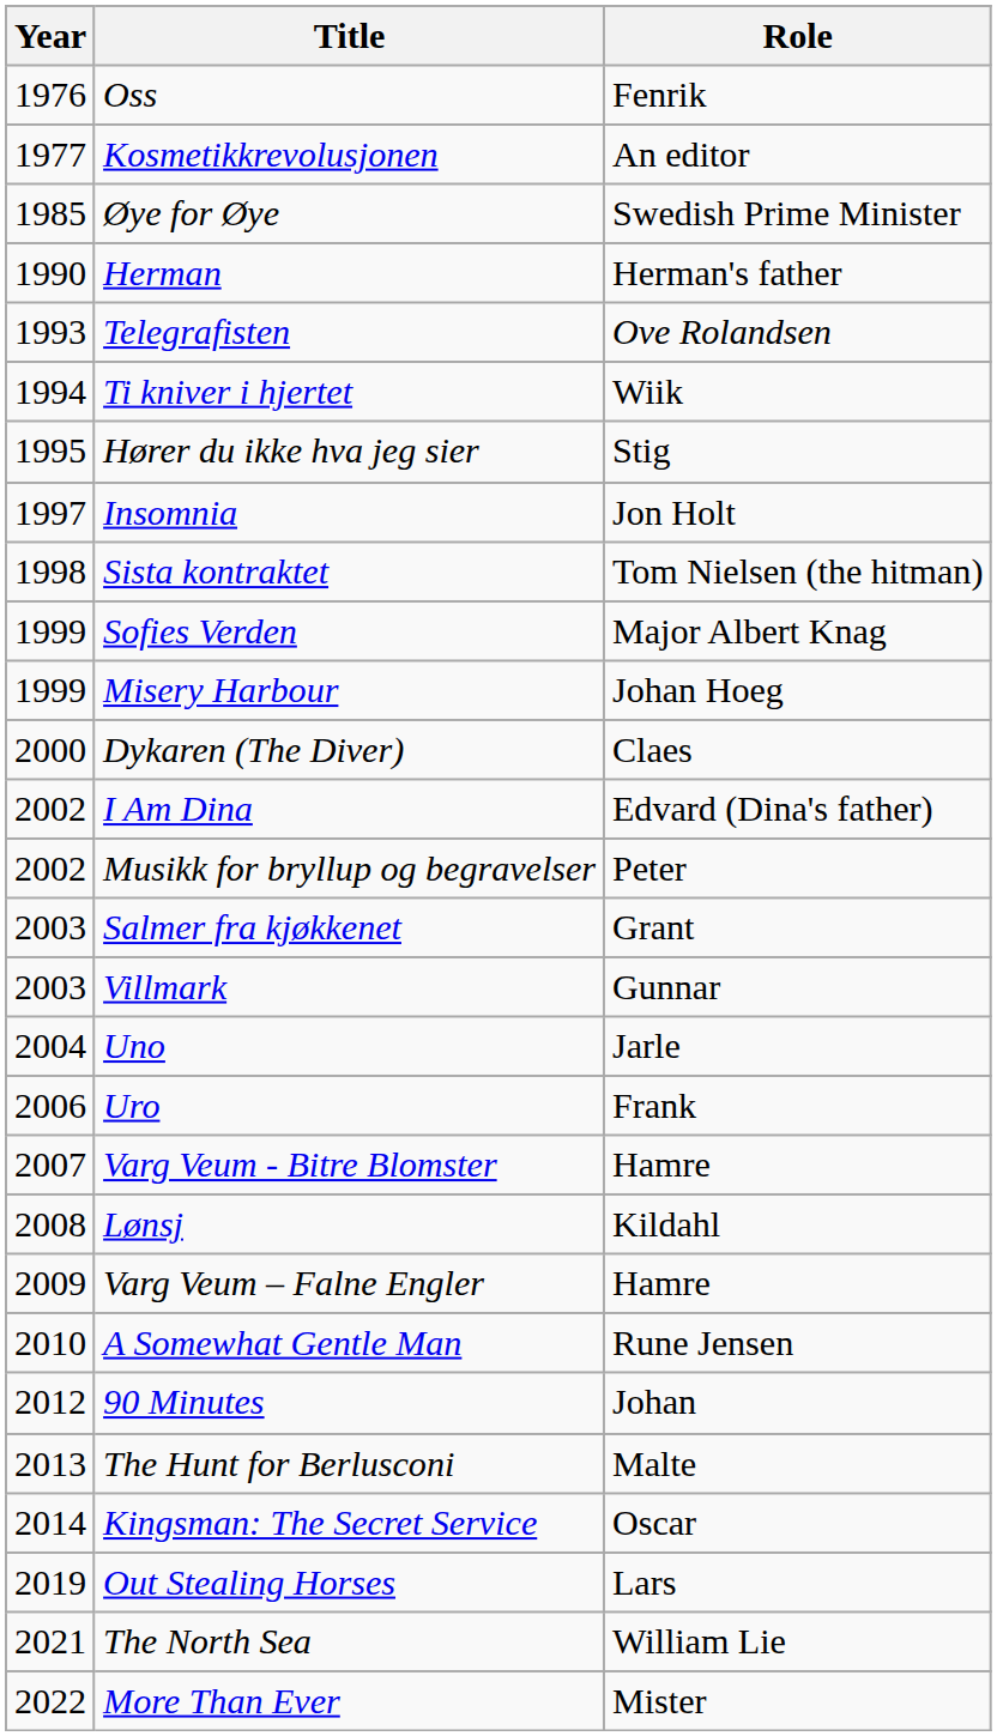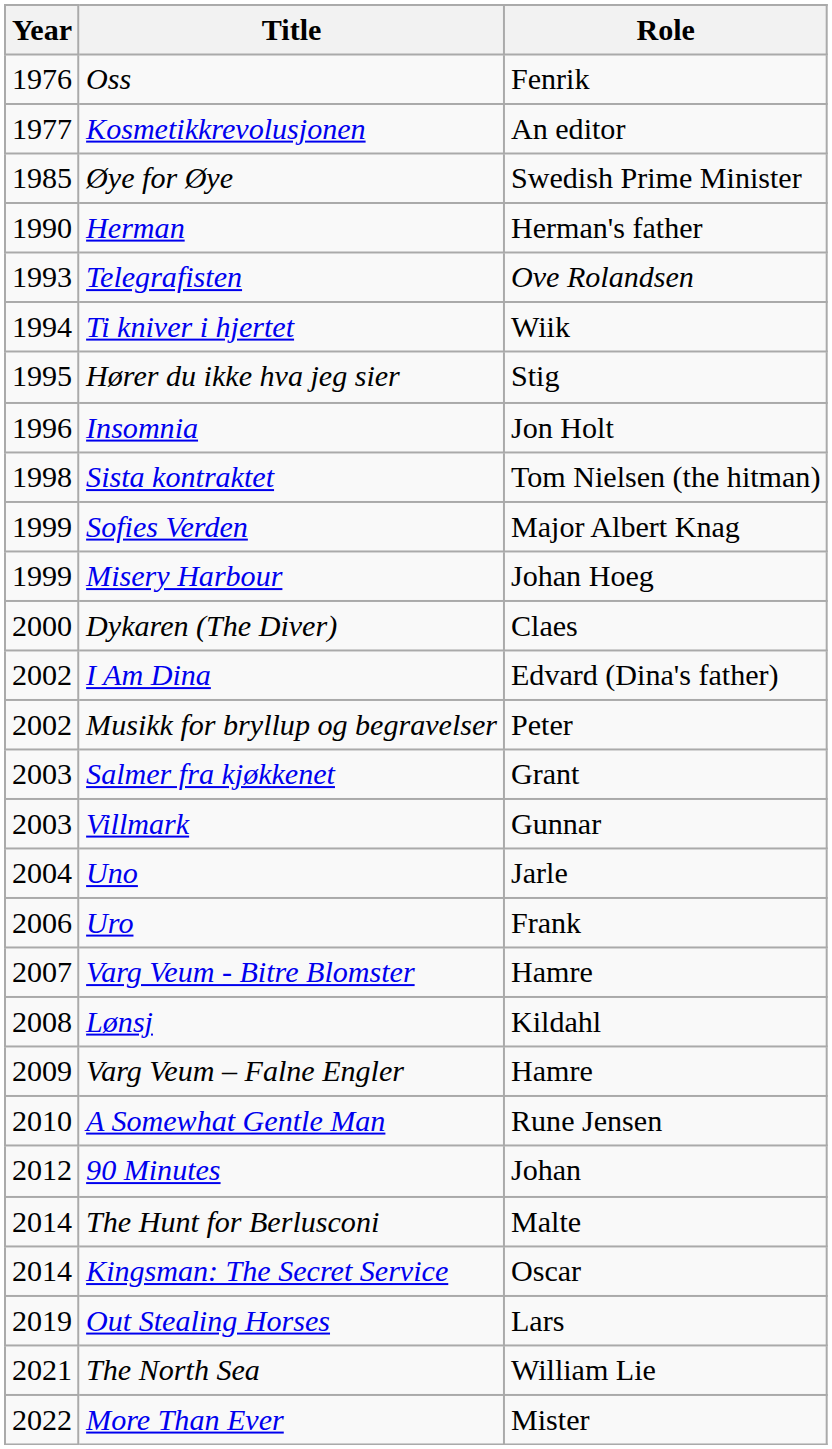Insomnia | Year: 1997 -> 1996
The Hunt for Berlusconi | Year: 2013 -> 2014
